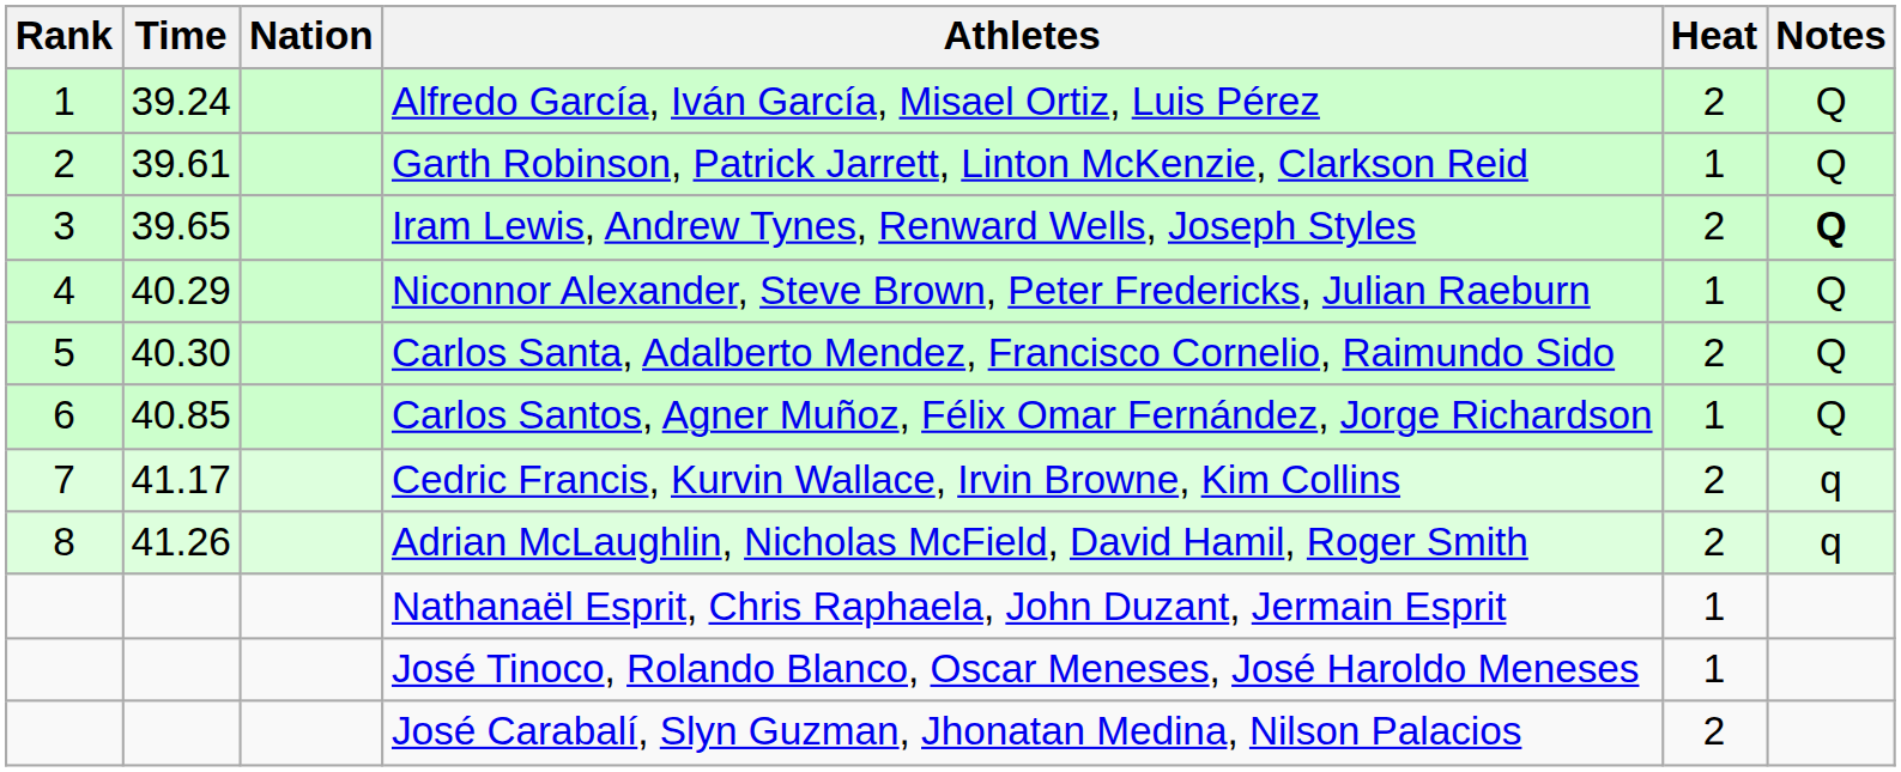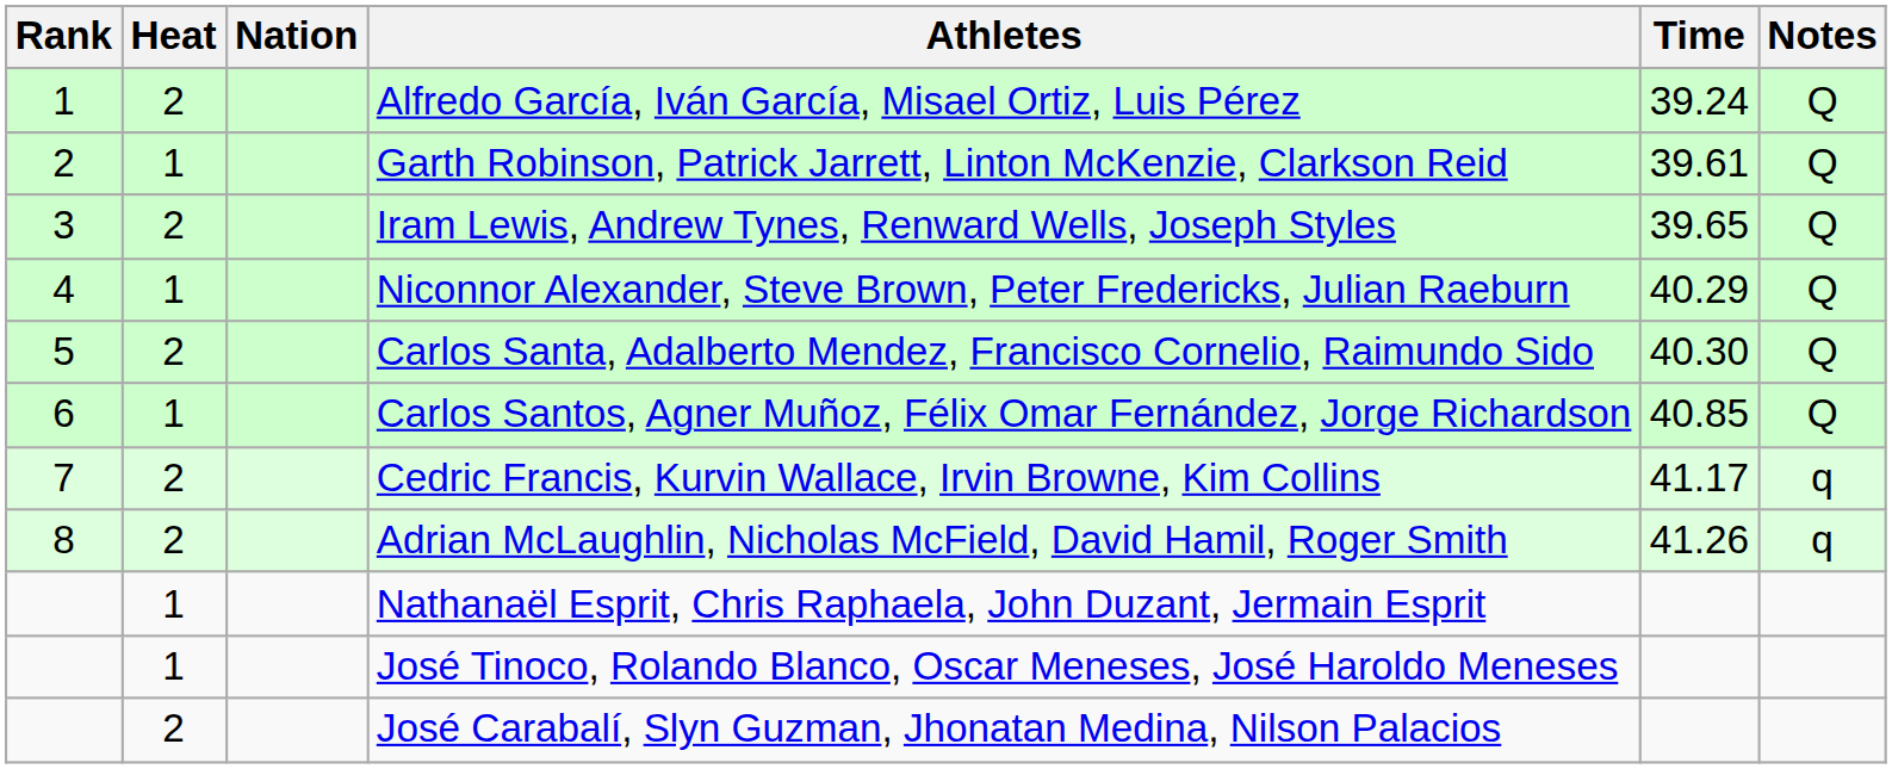columns swapped: Heat <-> Time
Iram Lewis, Andrew Tynes, Renward Wells, Joseph Styles | Notes: bold -> normal
